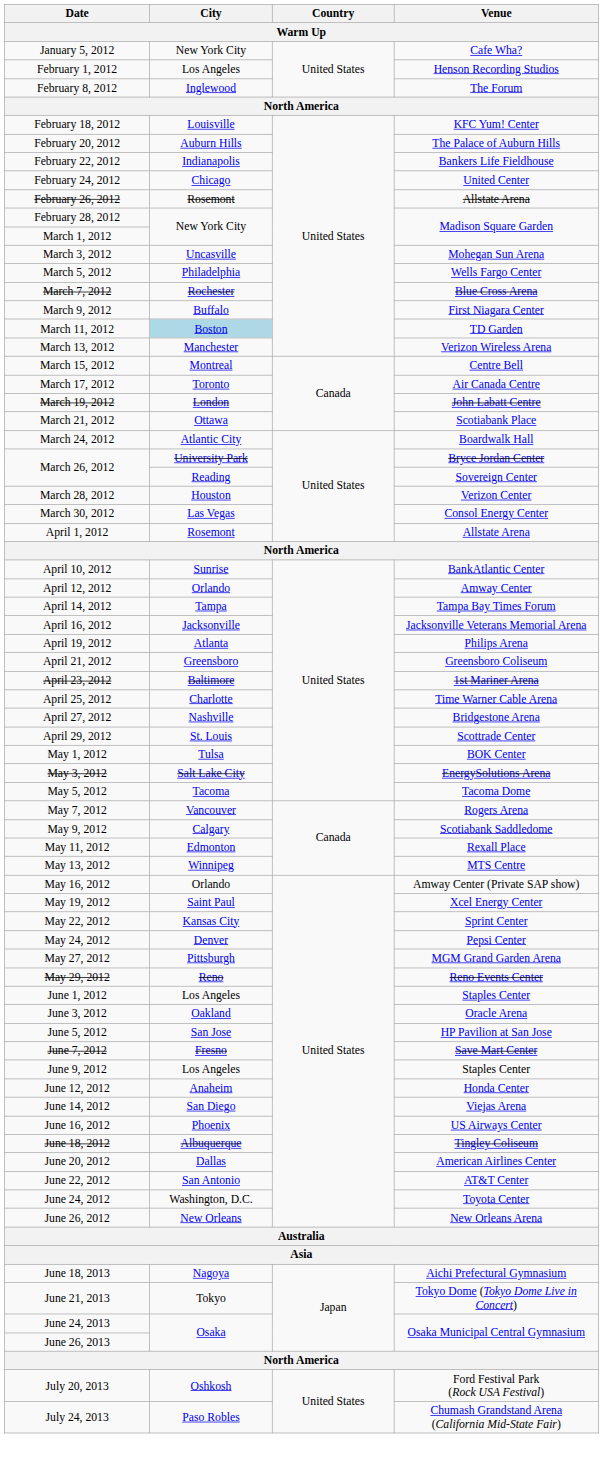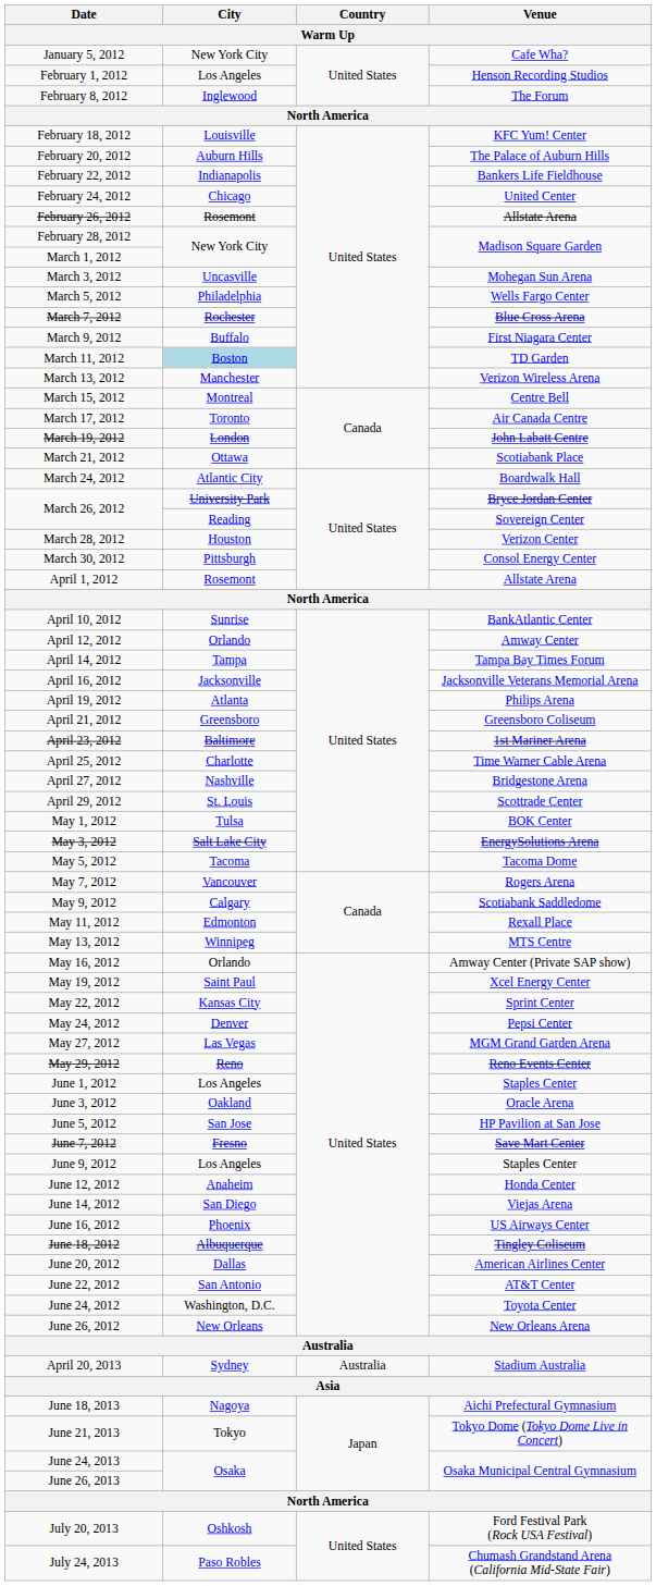March 30, 2012 | City: Las Vegas -> Pittsburgh
May 27, 2012 | City: Pittsburgh -> Las Vegas
+ row: April 20, 2013 | Sydney | Australia | Stadium Australia
